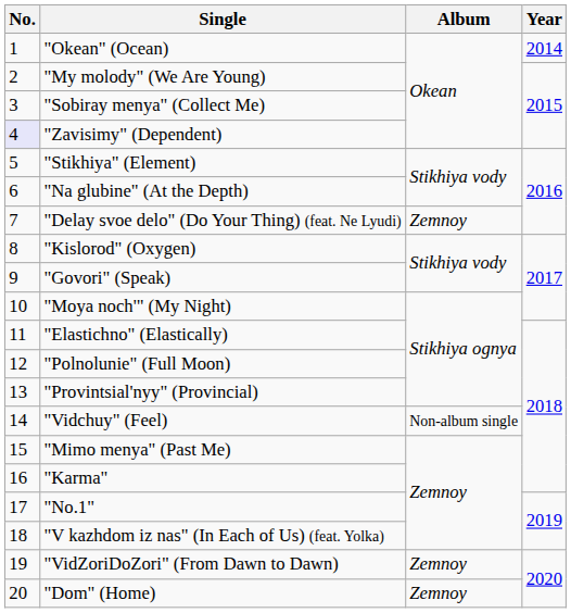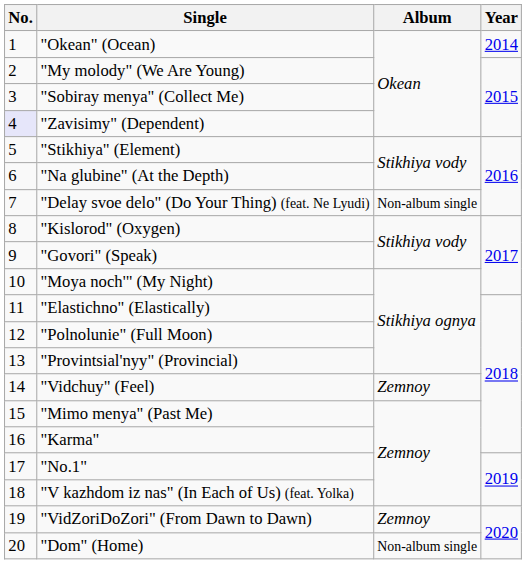"Delay svoe delo" (Do Your Thing) (feat. Ne Lyudi) | Album: Zemnoy -> Non-album single
"Vidchuy" (Feel) | Album: Non-album single -> Zemnoy
"Dom" (Home) | Album: Zemnoy -> Non-album single
